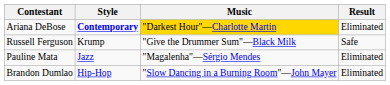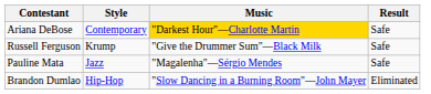Ariana DeBose | Style: bold -> normal
Ariana DeBose | Result: Eliminated -> Safe
Pauline Mata | Result: Eliminated -> Safe
